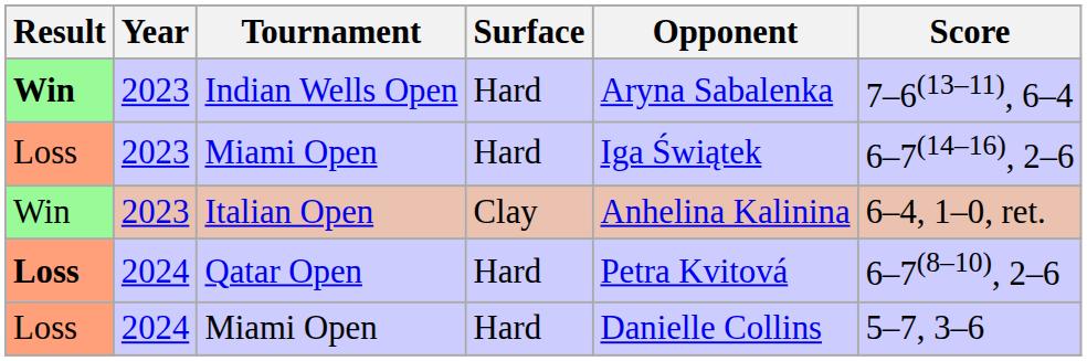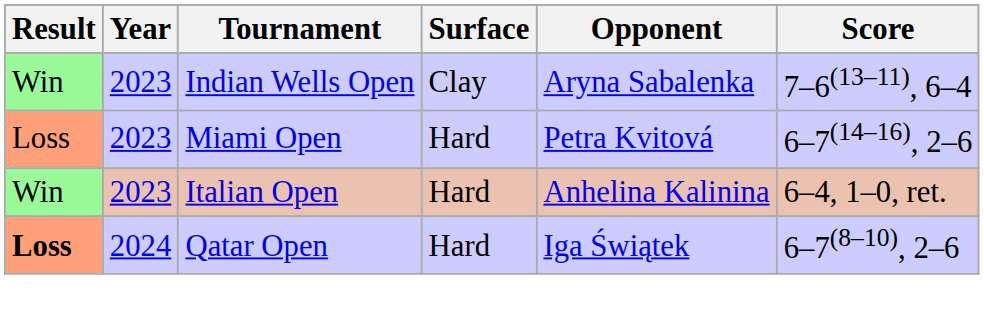Indian Wells Open | Result: bold -> normal
Indian Wells Open | Surface: Hard -> Clay
2023 / Miami Open | Opponent: Iga Świątek -> Petra Kvitová
Italian Open | Surface: Clay -> Hard
Qatar Open | Opponent: Petra Kvitová -> Iga Świątek
- row: Loss | 2024 | Miami Open | Hard | Danielle Collins | 5–7, 3–6
